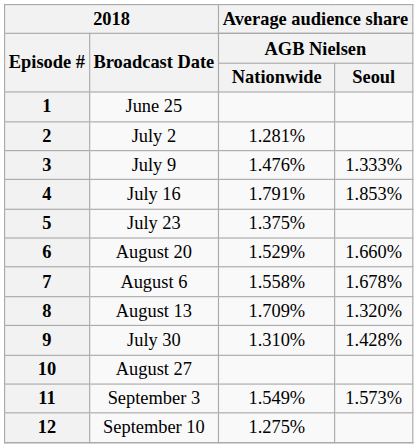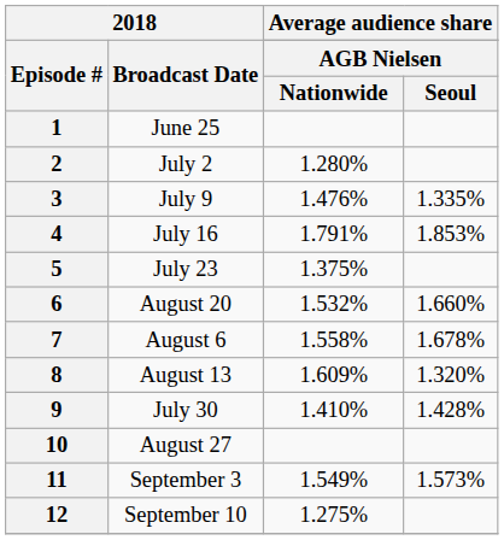2 | Average audience share / AGB Nielsen / Nationwide: 1.281% -> 1.280%
3 | Average audience share / AGB Nielsen / Seoul: 1.333% -> 1.335%
6 | Average audience share / AGB Nielsen / Nationwide: 1.529% -> 1.532%
8 | Average audience share / AGB Nielsen / Nationwide: 1.709% -> 1.609%
9 | Average audience share / AGB Nielsen / Nationwide: 1.310% -> 1.410%
